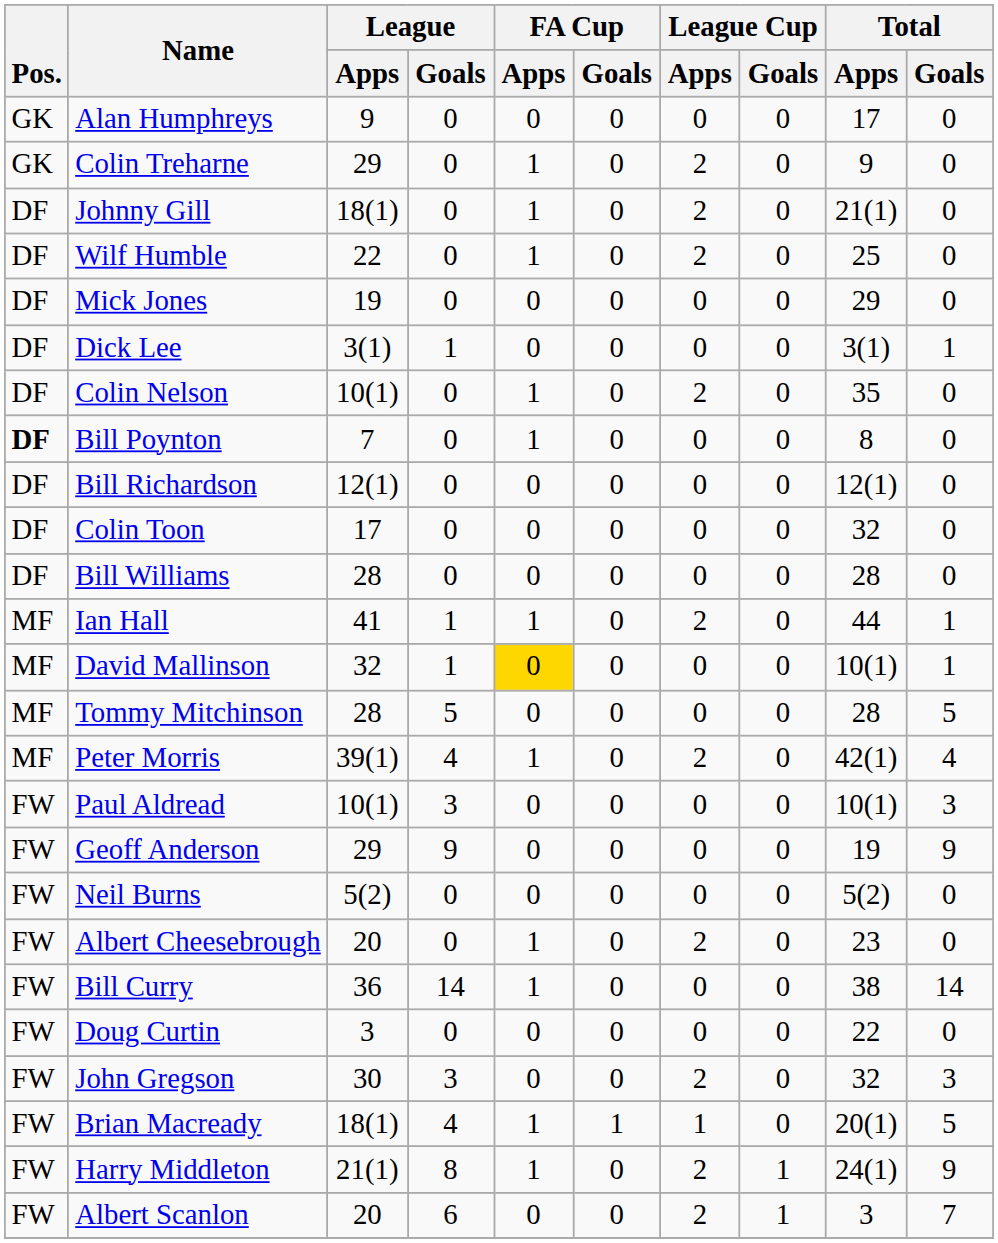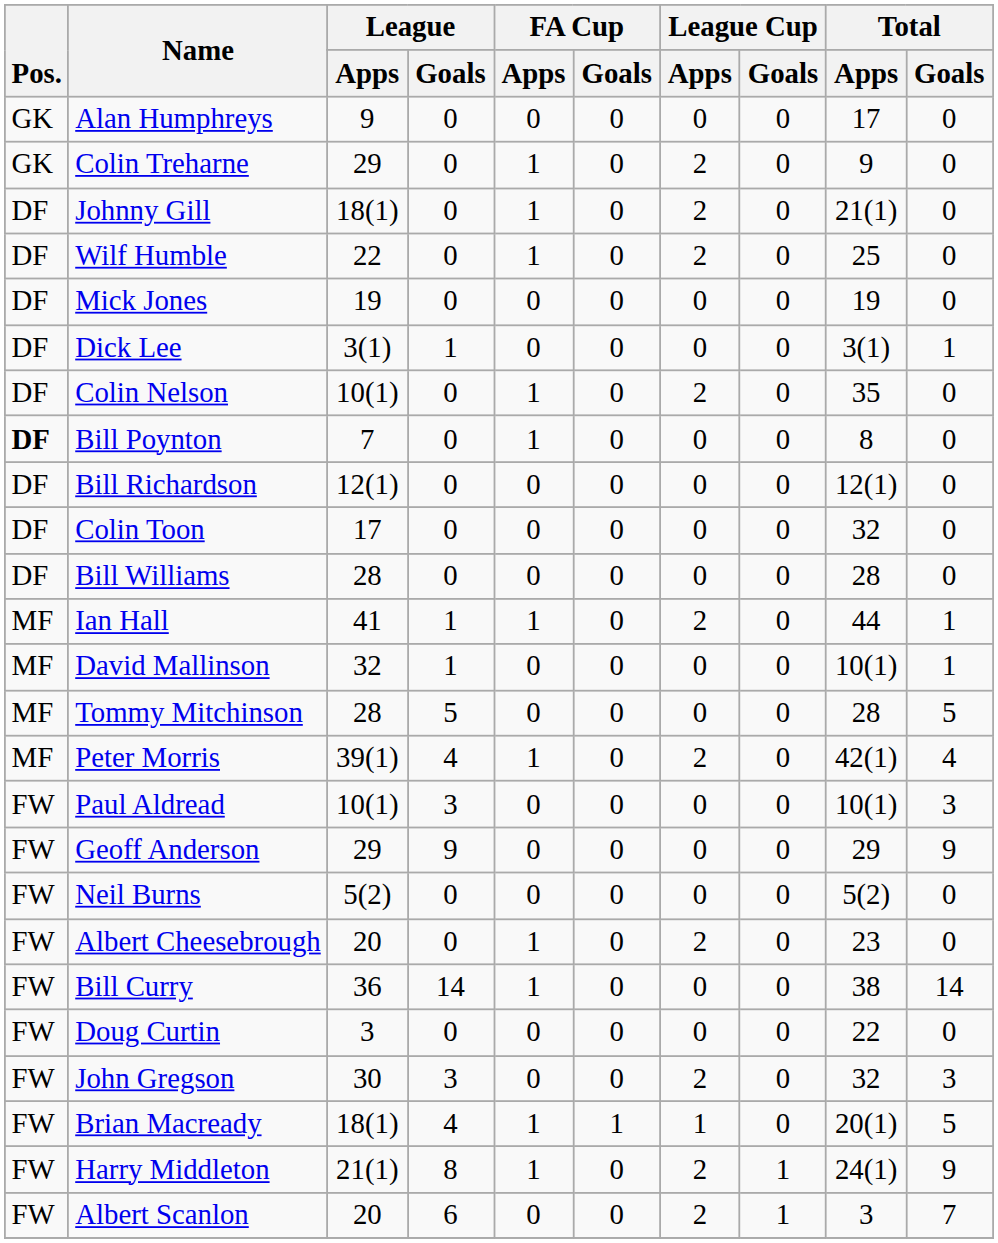Mick Jones | Total / Apps: 29 -> 19
David Mallinson | FA Cup / Apps: gold background -> no background
Geoff Anderson | Total / Apps: 19 -> 29
